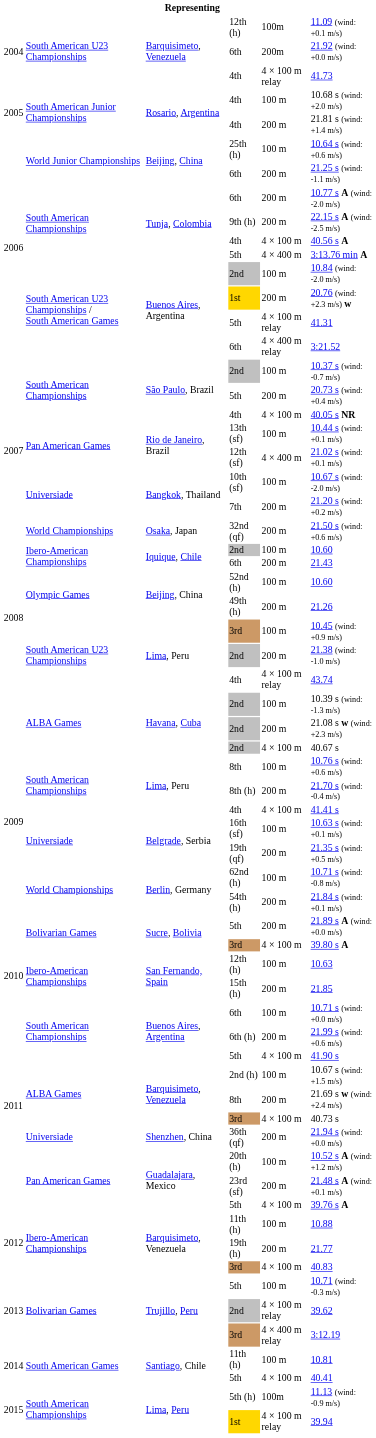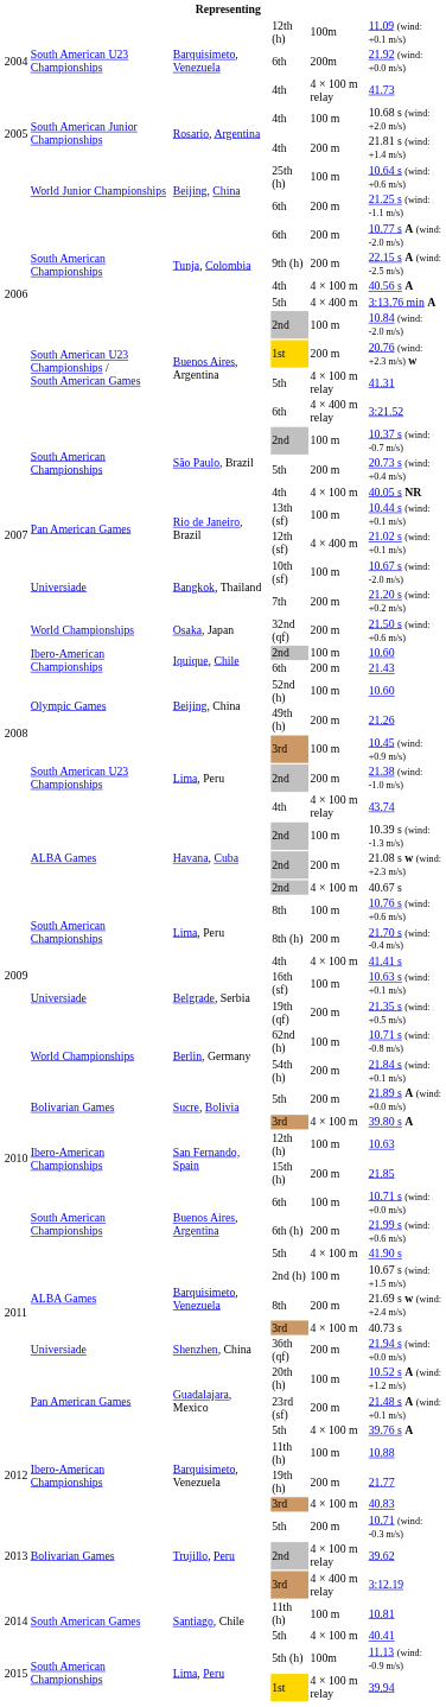Trujillo, Peru / 5th | column 5: 100 m -> 200 m
